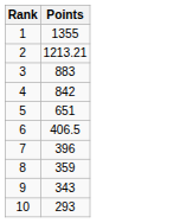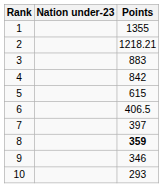+ column: Nation under-23
2 | Points: 1213.21 -> 1218.21
5 | Points: 651 -> 615
7 | Points: 396 -> 397
8 | Points: normal -> bold
9 | Points: 343 -> 346
